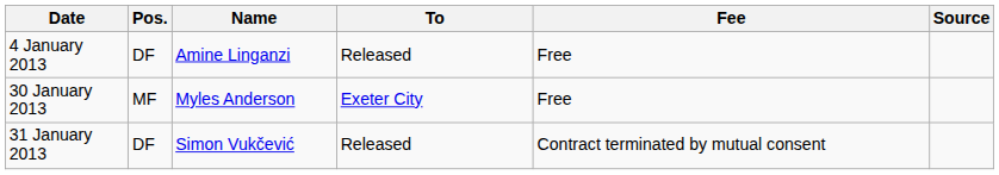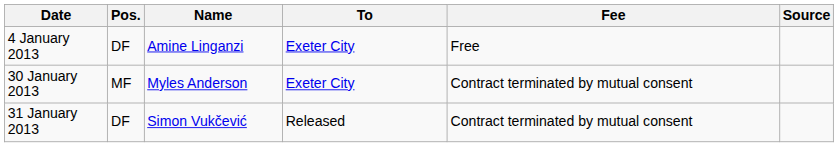4 January 2013 | To: Released -> Exeter City
30 January 2013 | Fee: Free -> Contract terminated by mutual consent
